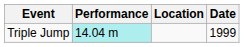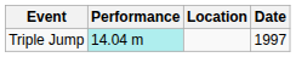Triple Jump | Date: 1999 -> 1997
